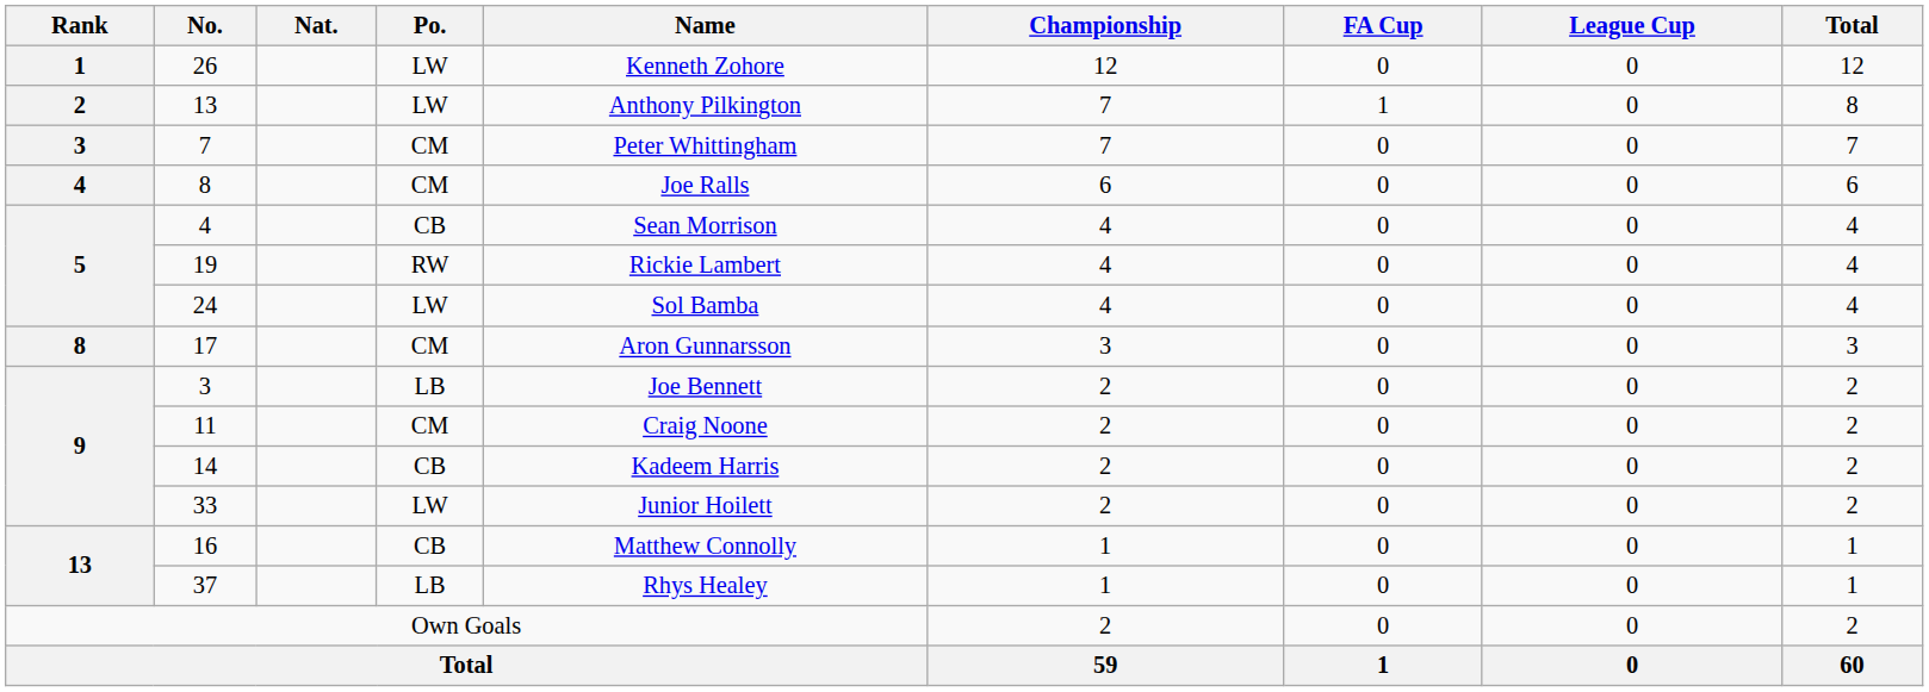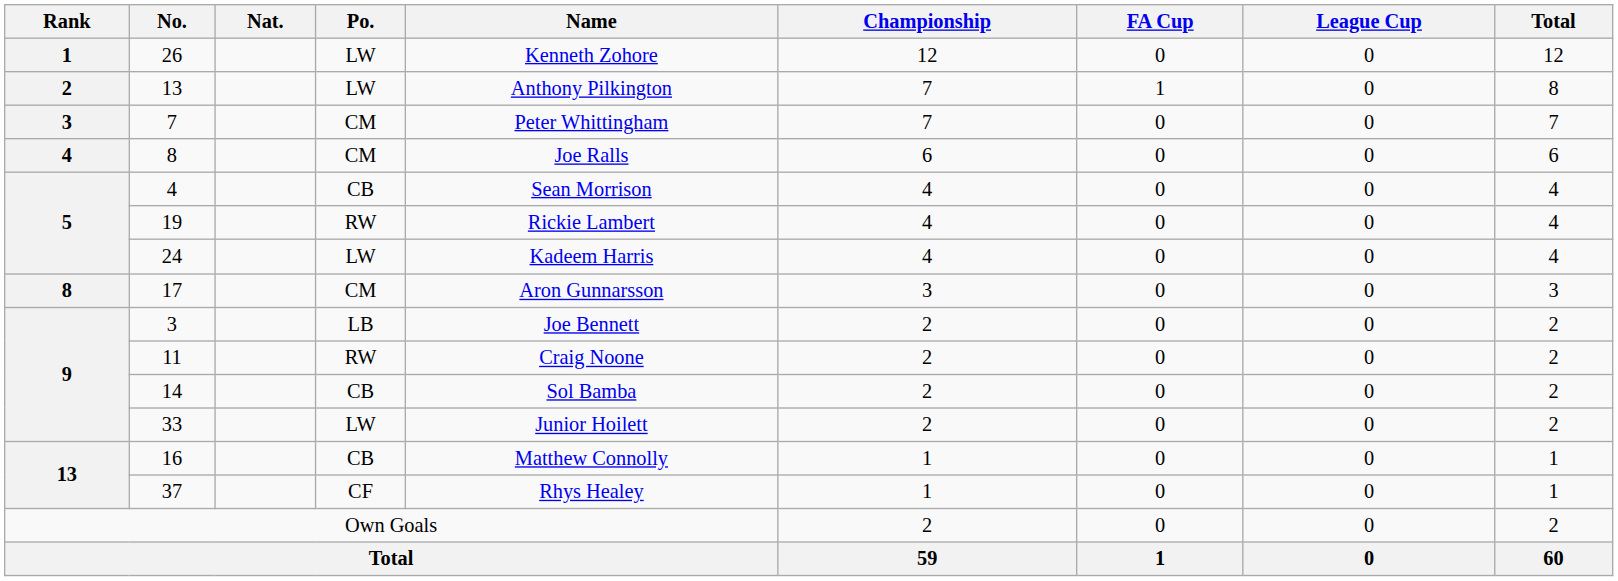24 | Name: Sol Bamba -> Kadeem Harris
11 | Po.: CM -> RW
14 | Name: Kadeem Harris -> Sol Bamba
37 | Po.: LB -> CF
